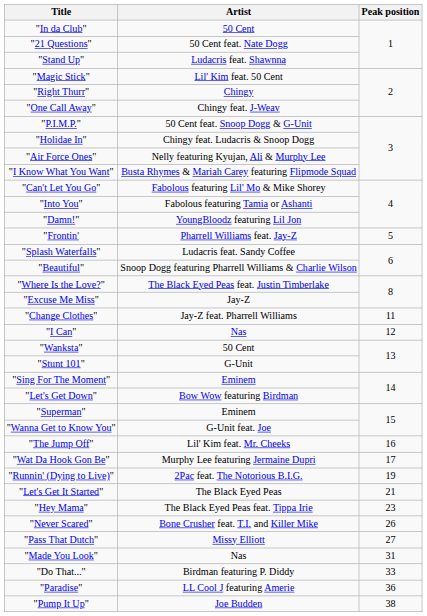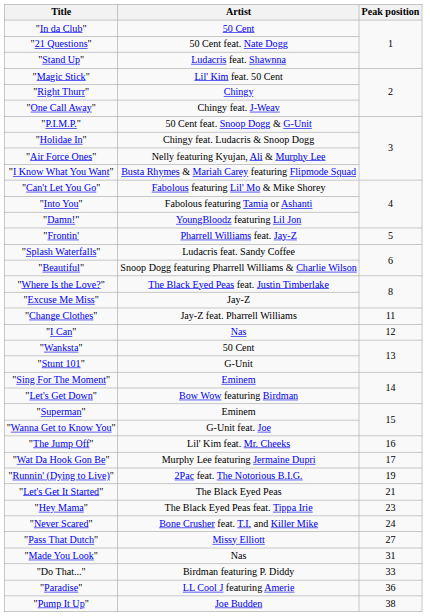"Never Scared" | Peak position: 26 -> 24
